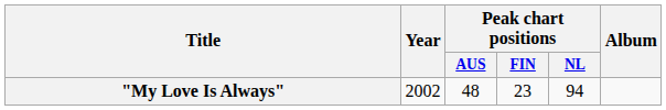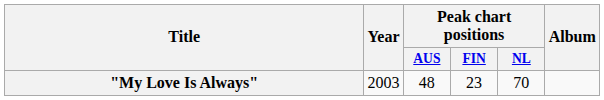"My Love Is Always" | Year: 2002 -> 2003
"My Love Is Always" | Peak chart positions / NL: 94 -> 70
